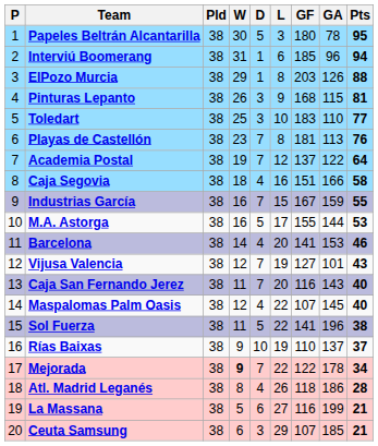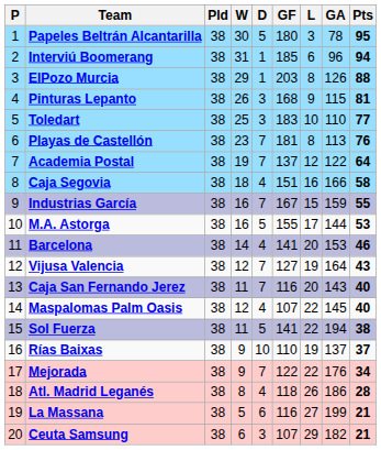columns swapped: L <-> GF
Vijusa Valencia | GA: 101 -> 164
Sol Fuerza | GA: 196 -> 194
Mejorada | W: bold -> normal
Mejorada | GA: 178 -> 176
Ceuta Samsung | GA: 185 -> 182
